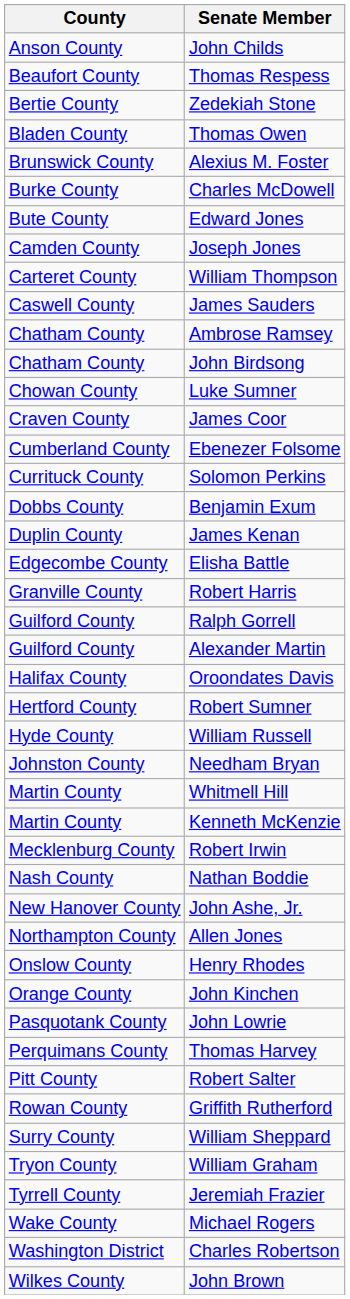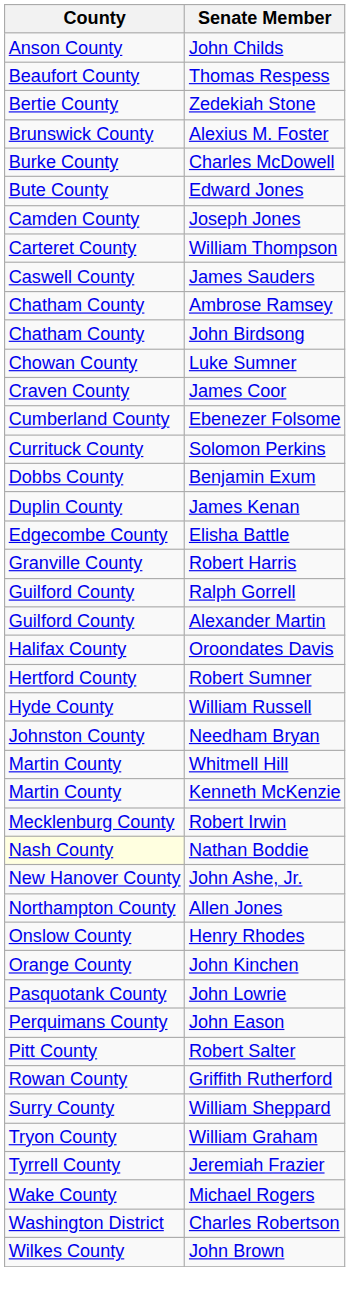- row: Bladen County | Thomas Owen
Nathan Boddie | County: no background -> lightyellow background
+ row: Perquimans County | John Eason
- row: Perquimans County | Thomas Harvey
